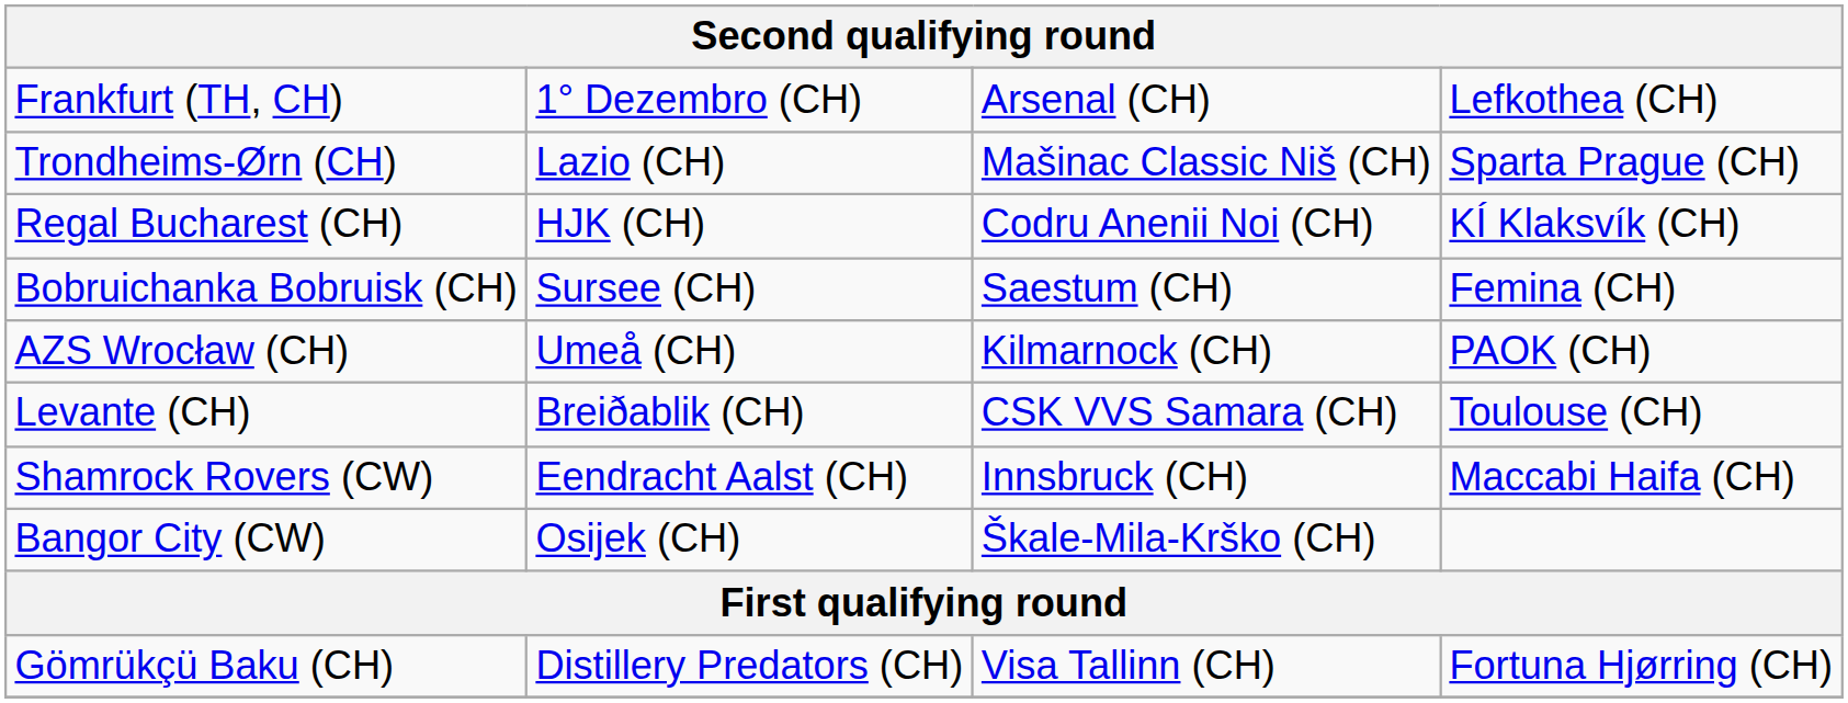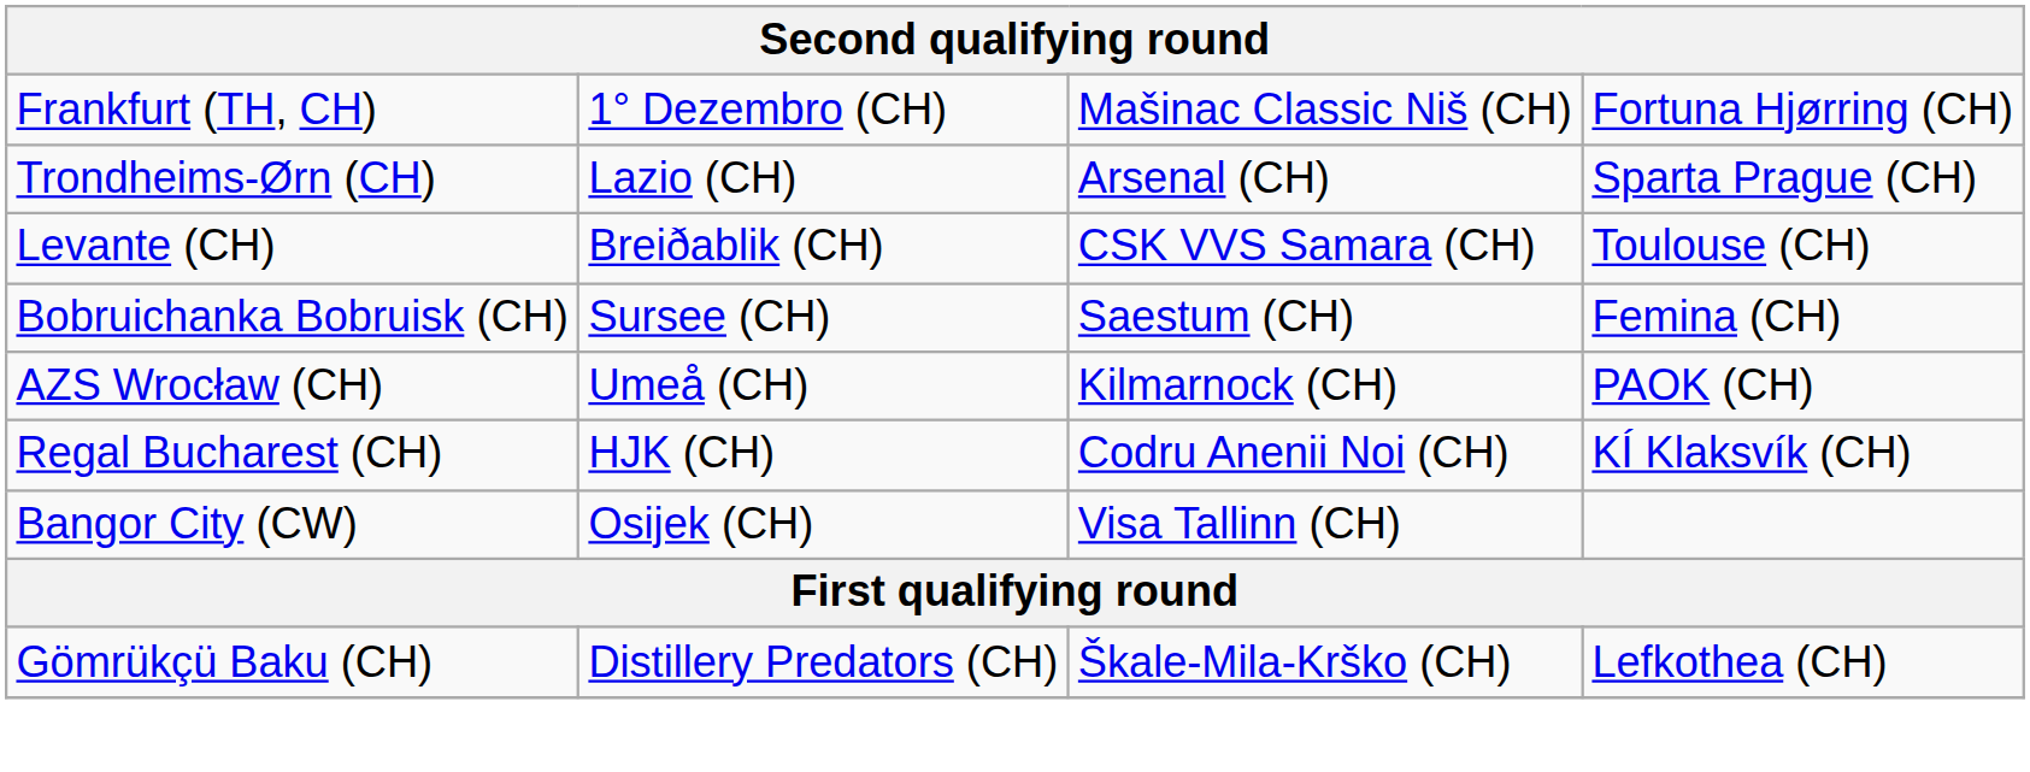Frankfurt (TH, CH) | column 3: Arsenal (CH) -> Mašinac Classic Niš (CH)
Frankfurt (TH, CH) | column 4: Lefkothea (CH) -> Fortuna Hjørring (CH)
Trondheims-Ørn (CH) | column 3: Mašinac Classic Niš (CH) -> Arsenal (CH)
rows swapped: Levante (CH) <-> Regal Bucharest (CH)
- row: Shamrock Rovers (CW) | Eendracht Aalst (CH) | Innsbruck (CH) | Maccabi Haifa (CH)
Bangor City (CW) | column 3: Škale-Mila-Krško (CH) -> Visa Tallinn (CH)
Gömrükçü Baku (CH) | column 3: Visa Tallinn (CH) -> Škale-Mila-Krško (CH)
Gömrükçü Baku (CH) | column 4: Fortuna Hjørring (CH) -> Lefkothea (CH)
